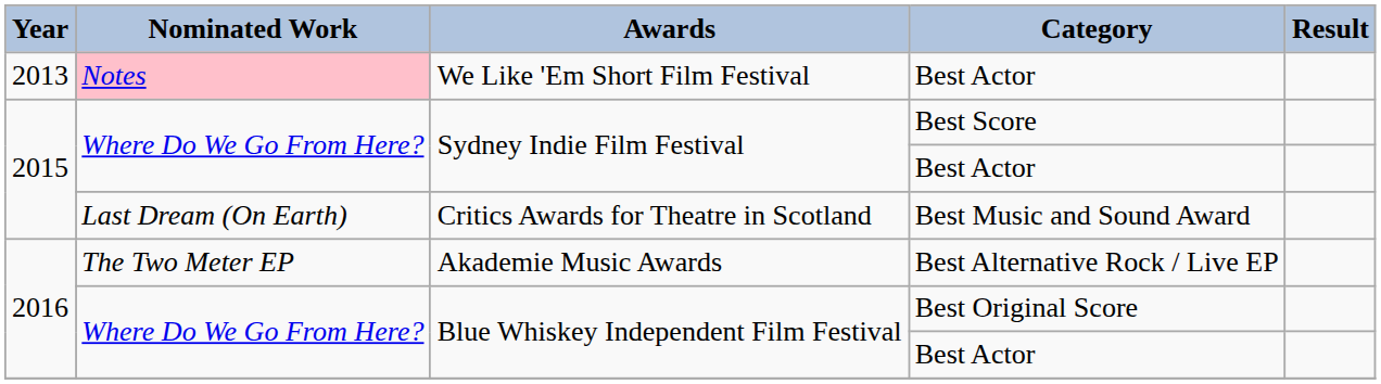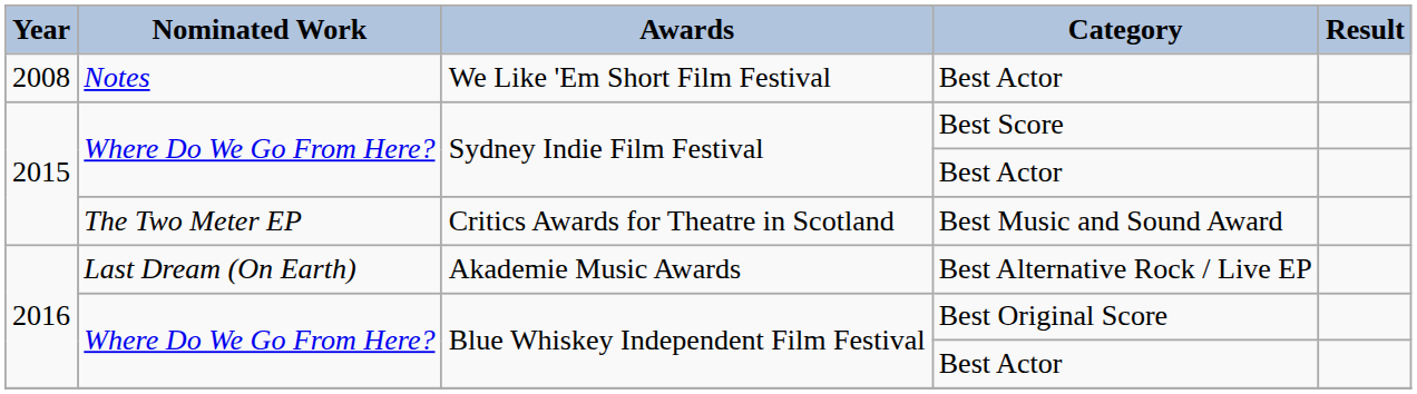We Like 'Em Short Film Festival | Year: 2013 -> 2008
We Like 'Em Short Film Festival | Nominated Work: pink background -> no background
Critics Awards for Theatre in Scotland | Nominated Work: Last Dream (On Earth) -> The Two Meter EP
Akademie Music Awards | Nominated Work: The Two Meter EP -> Last Dream (On Earth)
